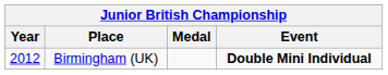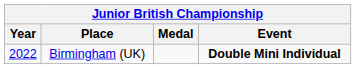Birmingham (UK) | Year: 2012 -> 2022
